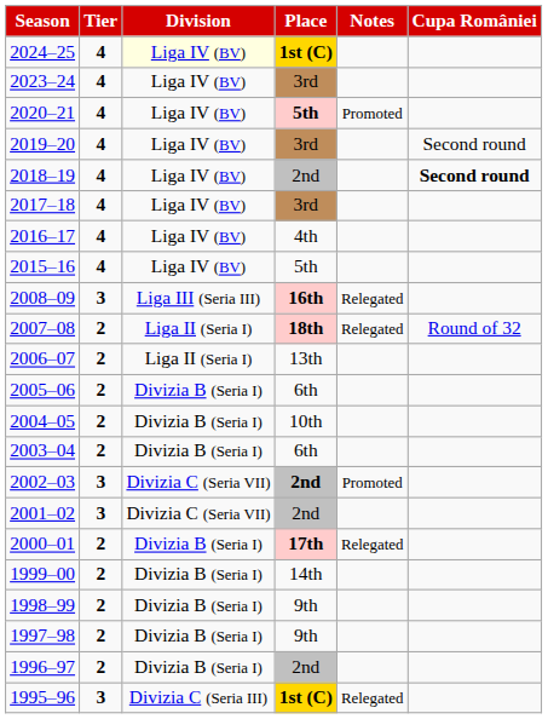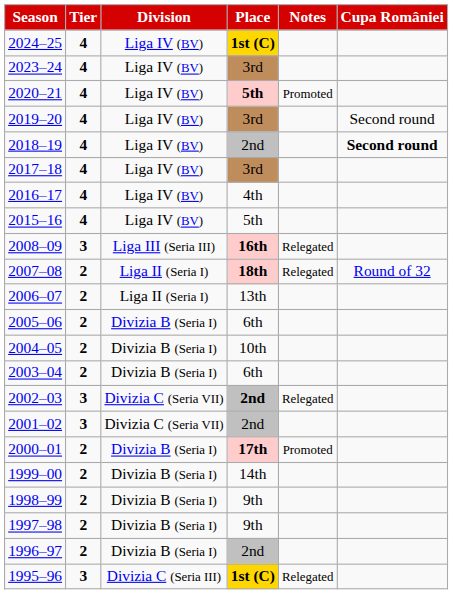2024–25 | Division: lightyellow background -> no background
2002–03 | Notes: Promoted -> Relegated
2000–01 | Notes: Relegated -> Promoted
